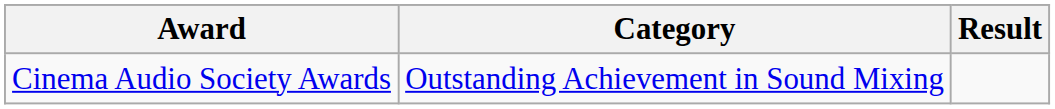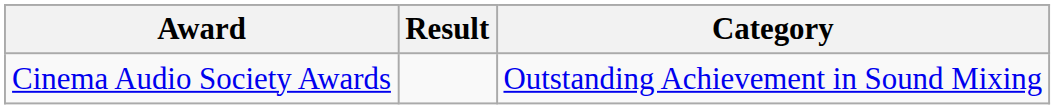columns swapped: Category <-> Result
